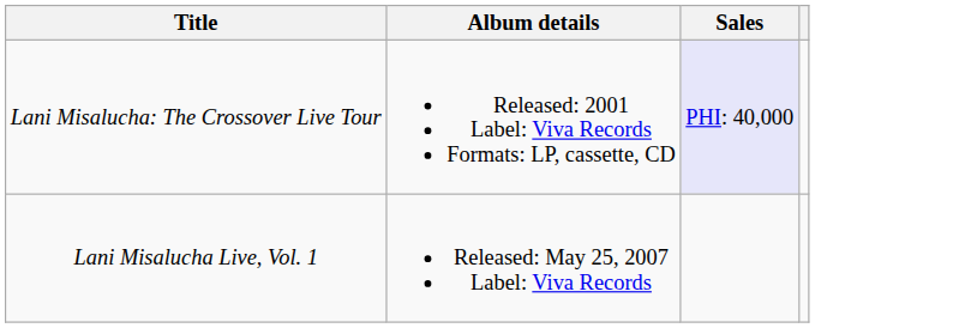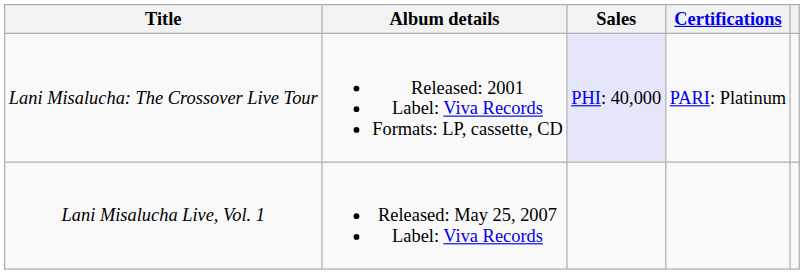+ column: Certifications | PARI: Platinum
